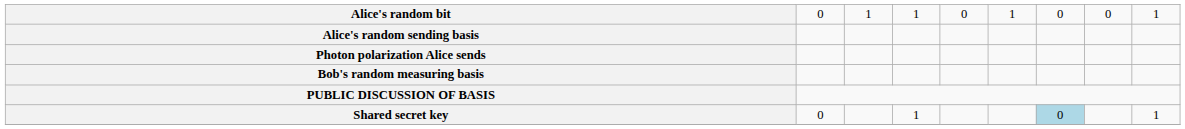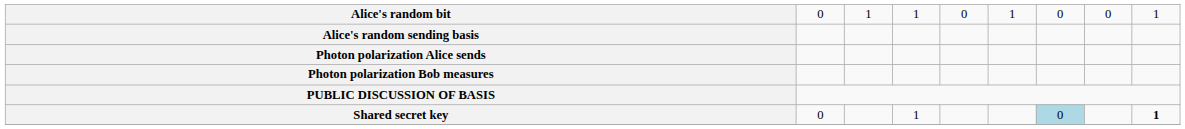- row: Bob's random measuring basis
+ row: Photon polarization Bob measures
Shared secret key | column 9: normal -> bold
